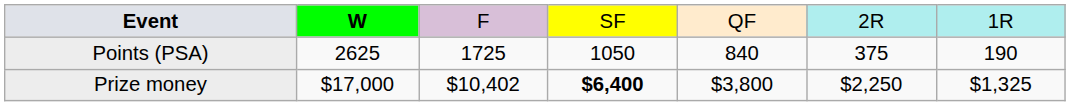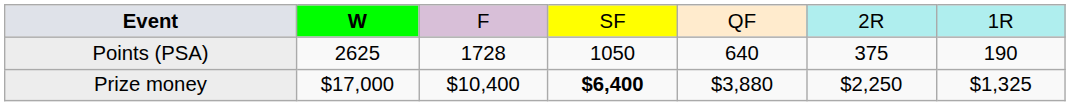Points (PSA) | column 3: 1725 -> 1728
Points (PSA) | column 5: 840 -> 640
Prize money | column 3: $10,402 -> $10,400
Prize money | column 5: $3,800 -> $3,880
